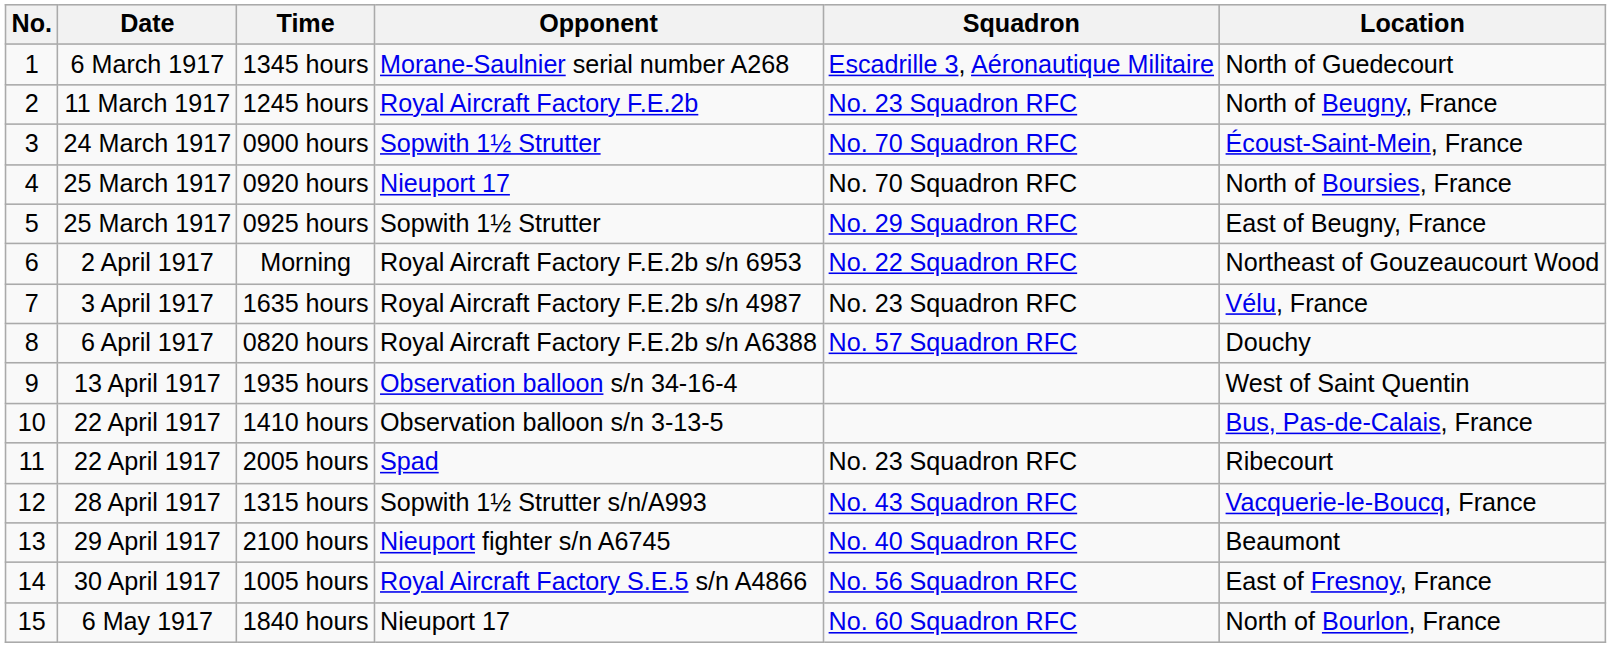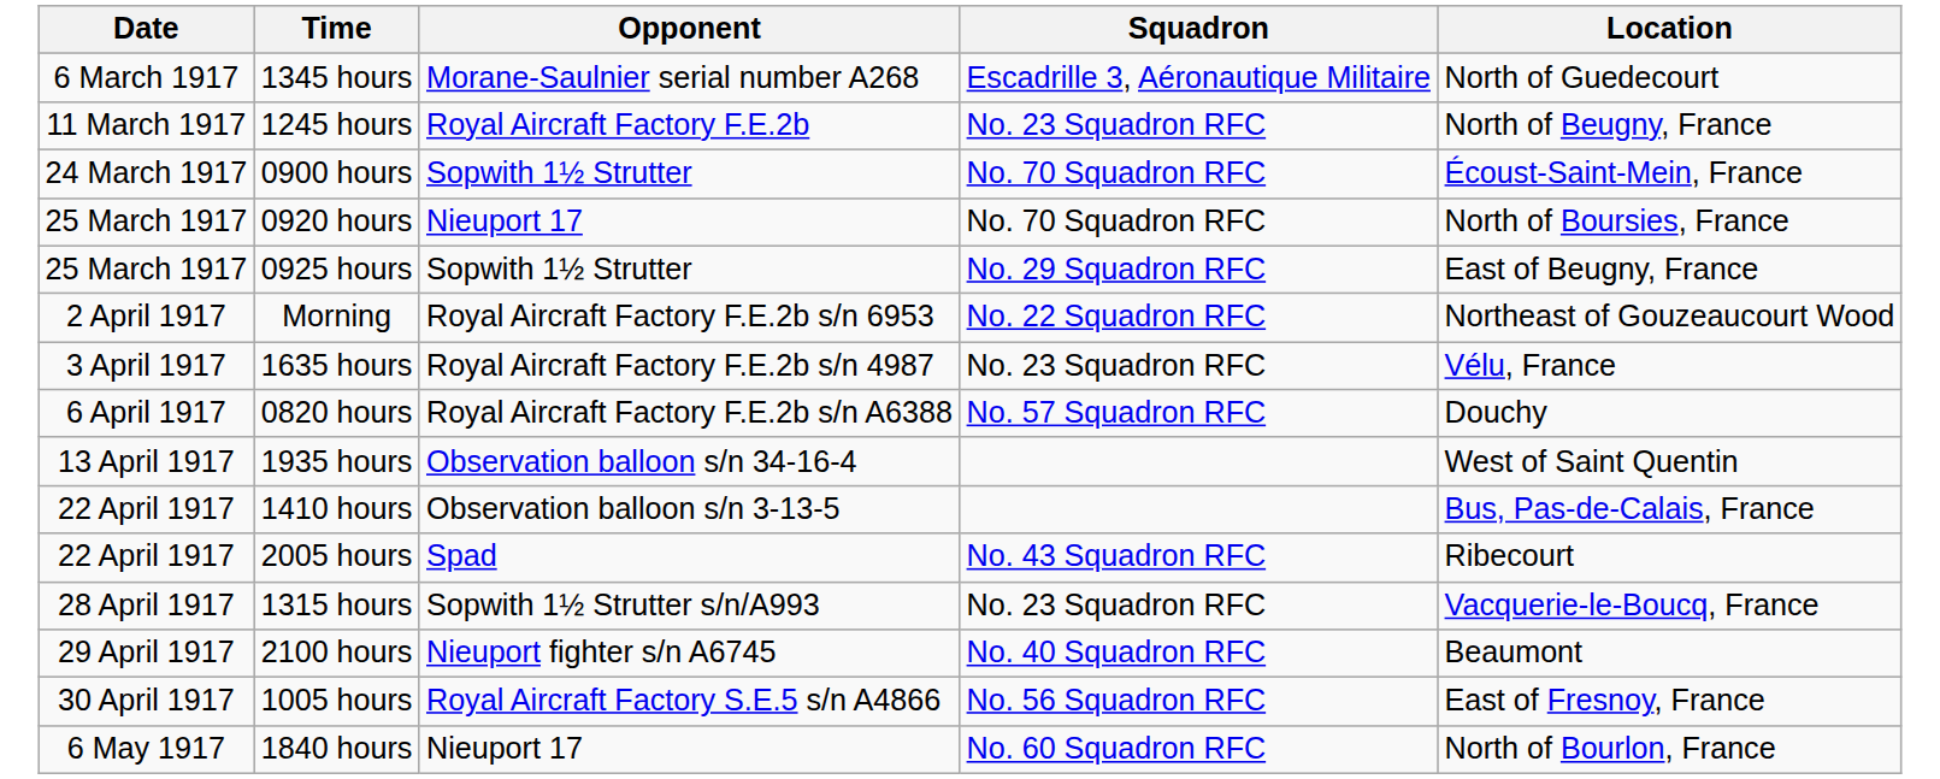- column: No. | 1 | 2 | 3 | 4 | 5 | 6 | 7 | 8 | 9 | 10 | 11 | 12 | 13 | 14 | 15
2005 hours | Squadron: No. 23 Squadron RFC -> No. 43 Squadron RFC
1315 hours | Squadron: No. 43 Squadron RFC -> No. 23 Squadron RFC
